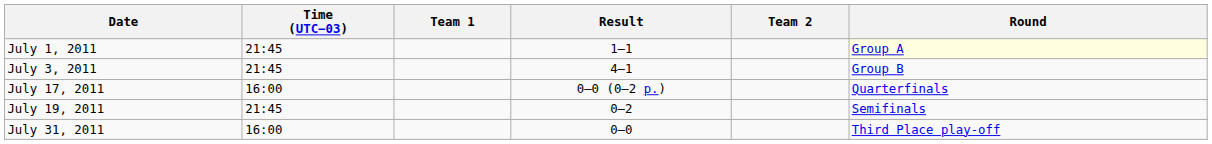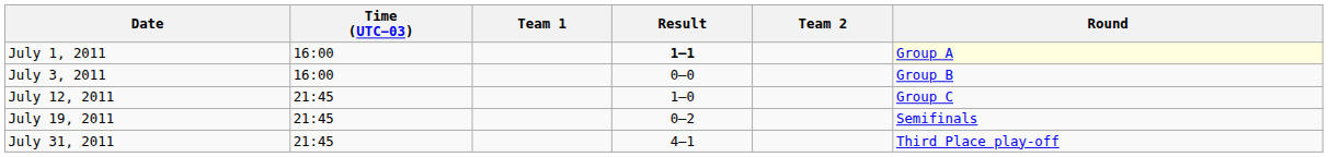July 1, 2011 | Time (UTC−03): 21:45 -> 16:00
July 1, 2011 | Result: normal -> bold
July 3, 2011 | Time (UTC−03): 21:45 -> 16:00
July 3, 2011 | Result: 4–1 -> 0–0
+ row: July 12, 2011 | 21:45 | 1–0 | Group C
- row: July 17, 2011 | 16:00 | 0–0 (0–2 p.) | Quarterfinals
July 31, 2011 | Time (UTC−03): 16:00 -> 21:45
July 31, 2011 | Result: 0–0 -> 4–1
